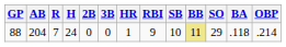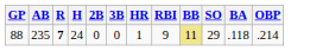- column: SB | 10
88 | AB: 204 -> 235
88 | R: normal -> bold
